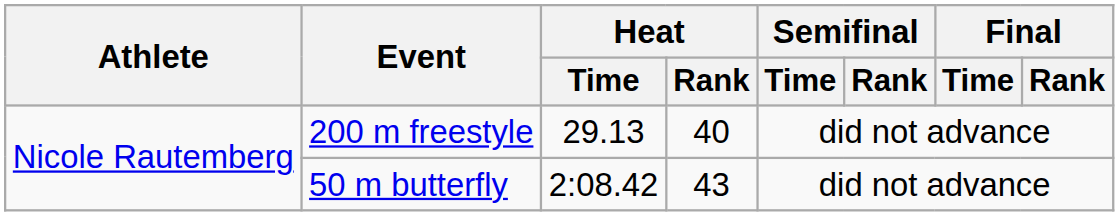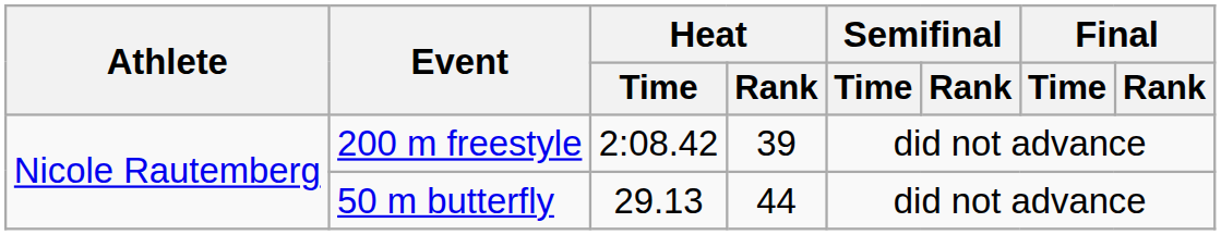200 m freestyle | Heat / Time: 29.13 -> 2:08.42
200 m freestyle | Heat / Rank: 40 -> 39
50 m butterfly | Heat / Time: 2:08.42 -> 29.13
50 m butterfly | Heat / Rank: 43 -> 44
